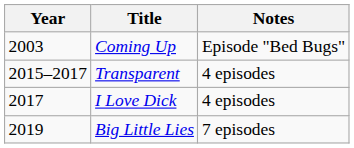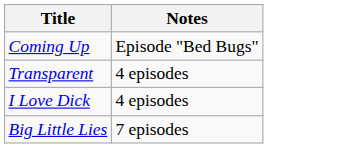- column: Year | 2003 | 2015–2017 | 2017 | 2019
